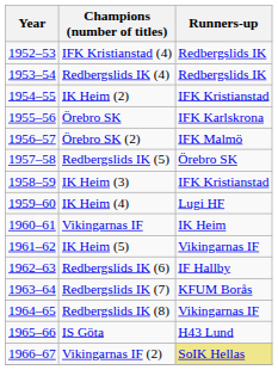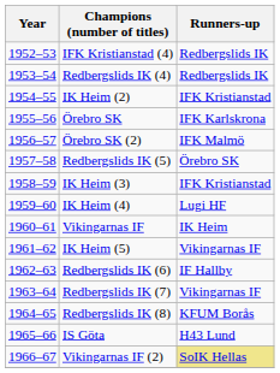Redbergslids IK (7) | Runners-up: KFUM Borås -> Vikingarnas IF
Redbergslids IK (8) | Runners-up: Vikingarnas IF -> KFUM Borås
